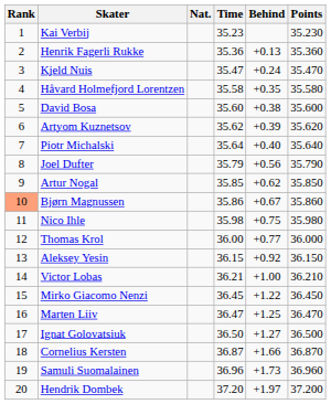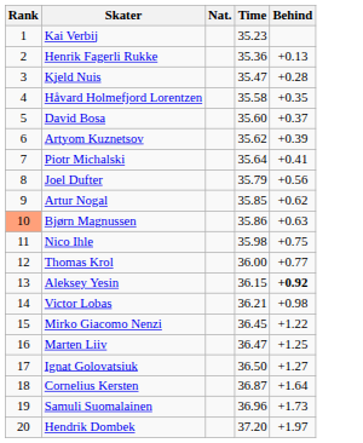- column: Points | 35.230 | 35.360 | 35.470 | 35.580 | 35.600 | 35.620 | 35.640 | 35.790 | 35.850 | 35.860 | 35.980 | 36.000 | 36.150 | 36.210 | 36.450 | 36.470 | 36.500 | 36.870 | 36.960 | 37.200
Kjeld Nuis | Behind: +0.24 -> +0.28
David Bosa | Behind: +0.38 -> +0.37
Piotr Michalski | Behind: +0.40 -> +0.41
Bjørn Magnussen | Behind: +0.67 -> +0.63
Aleksey Yesin | Behind: normal -> bold
Victor Lobas | Behind: +1.00 -> +0.98
Cornelius Kersten | Behind: +1.66 -> +1.64
